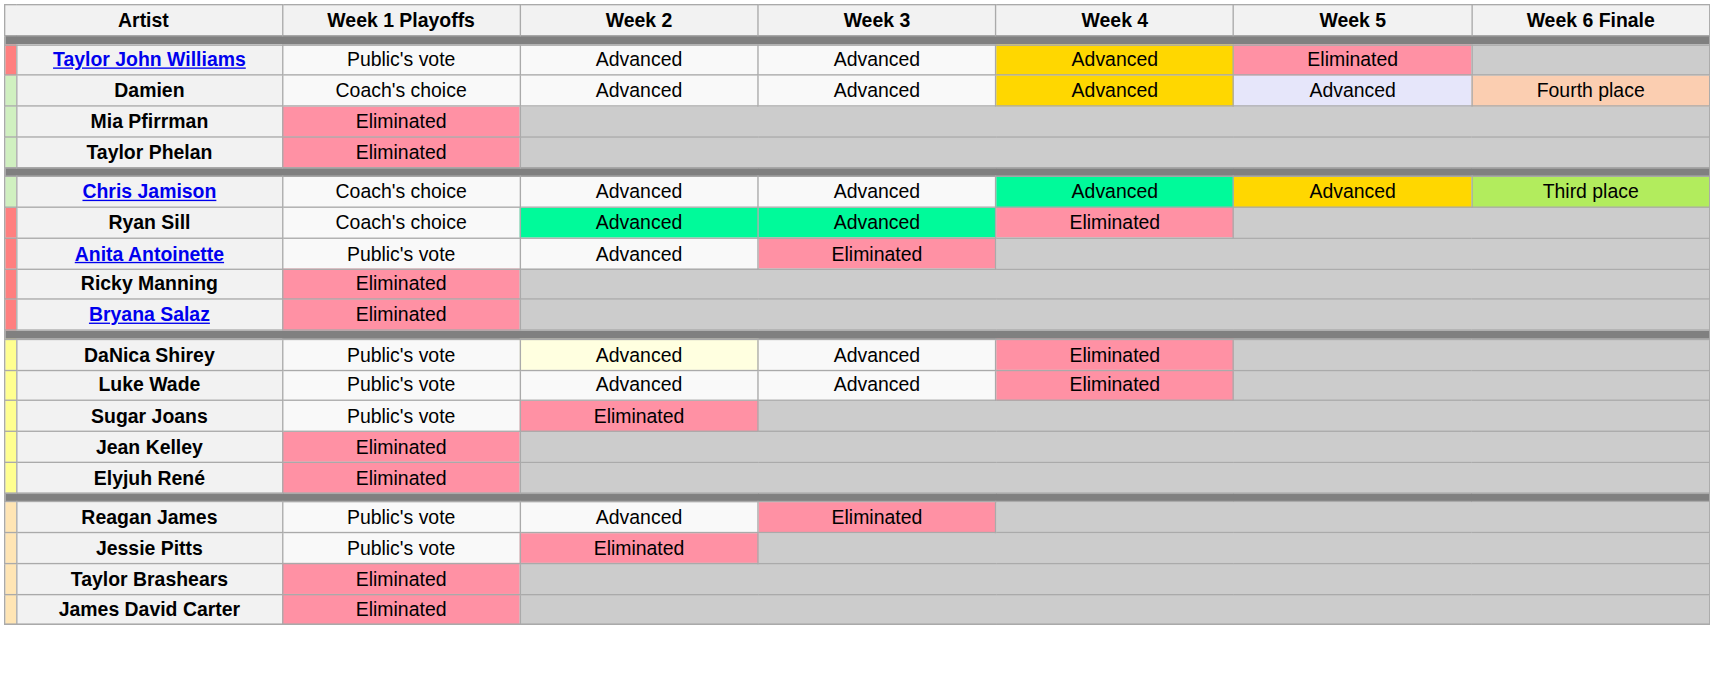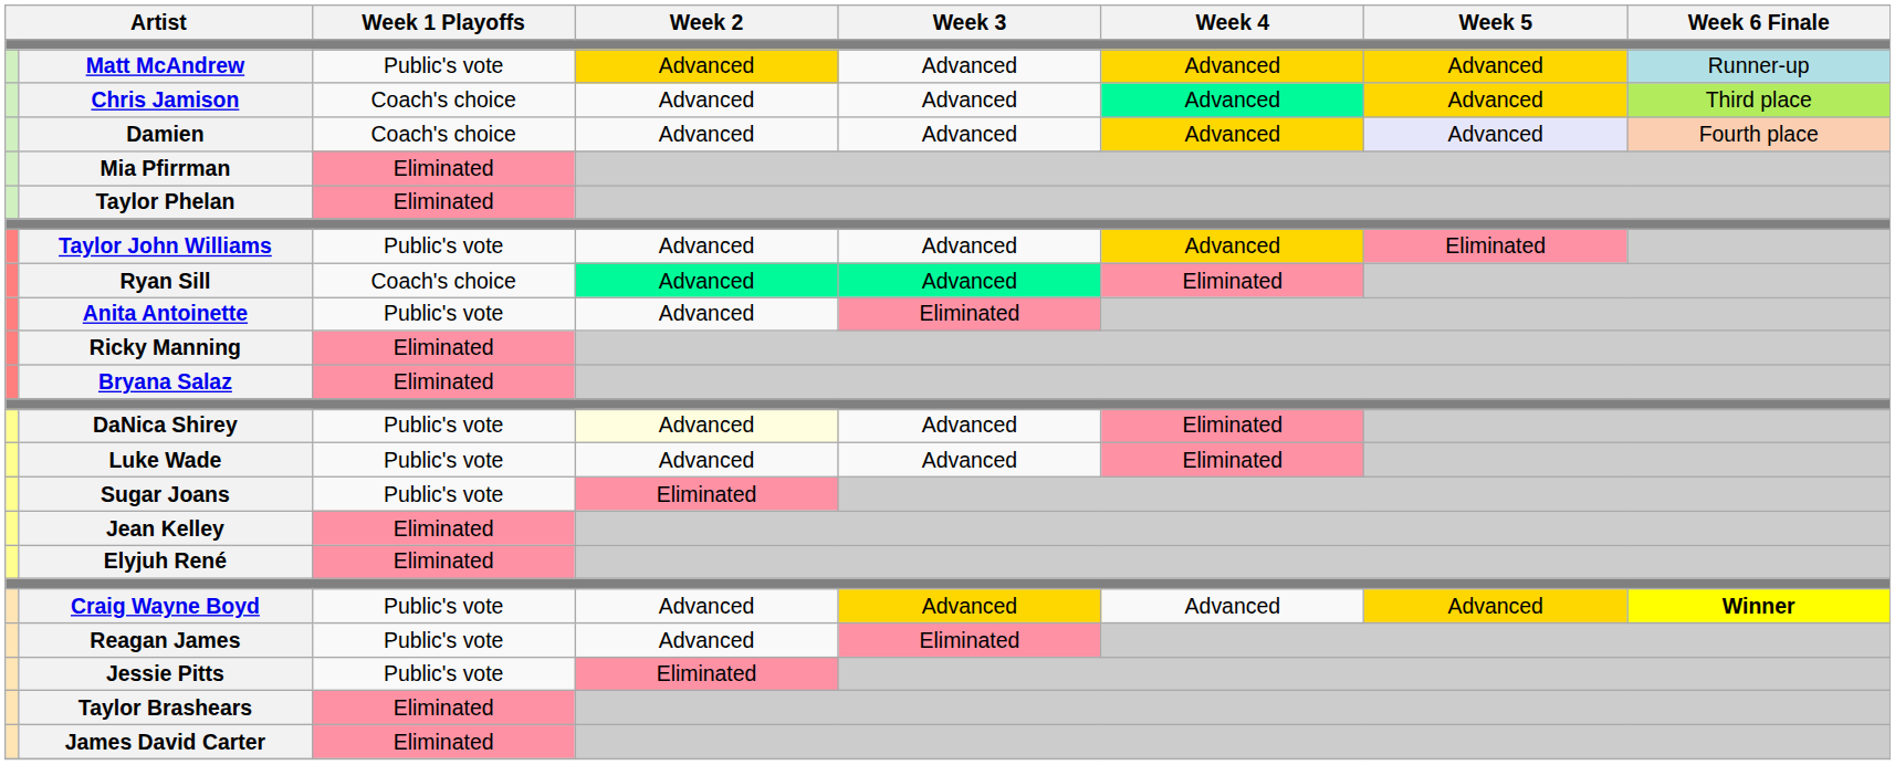+ row: Matt McAndrew | Public's vote | Advanced | Advanced | Advanced | Advanced | Runner-up
rows swapped: Chris Jamison <-> Taylor John Williams
+ row: Craig Wayne Boyd | Public's vote | Advanced | Advanced | Advanced | Advanced | Winner
